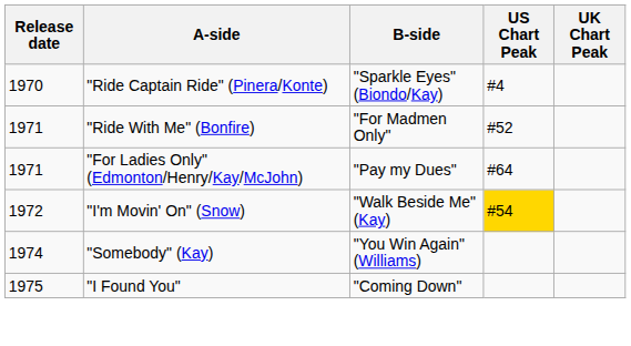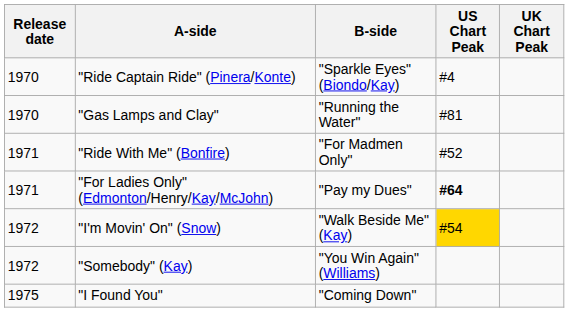+ row: 1970 | "Gas Lamps and Clay" | "Running the Water" | #81
"For Ladies Only" (Edmonton/Henry/Kay/McJohn) | US Chart Peak: normal -> bold
"Somebody" (Kay) | Release date: 1974 -> 1972
